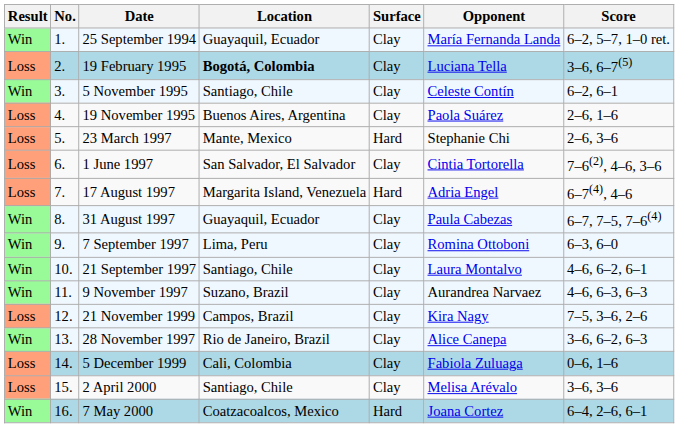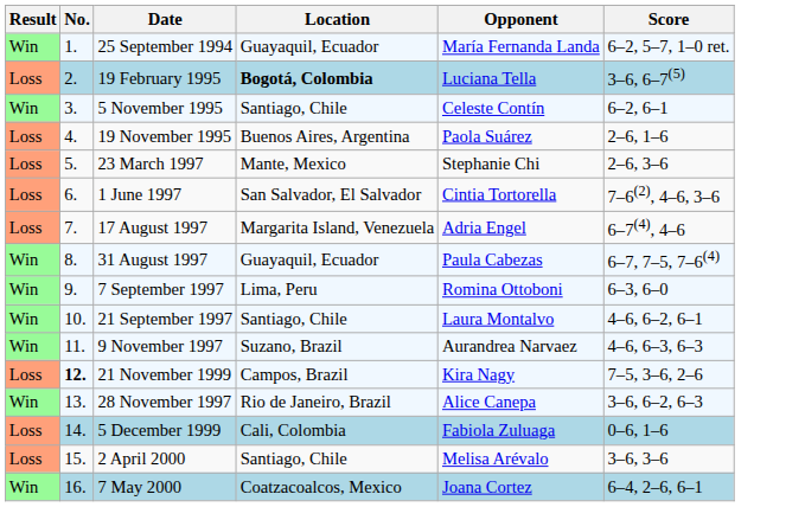- column: Surface | Clay | Clay | Clay | Clay | Hard | Clay | Hard | Clay | Clay | Clay | Clay | Clay | Clay | Clay | Clay | Hard
21 November 1999 | No.: normal -> bold
